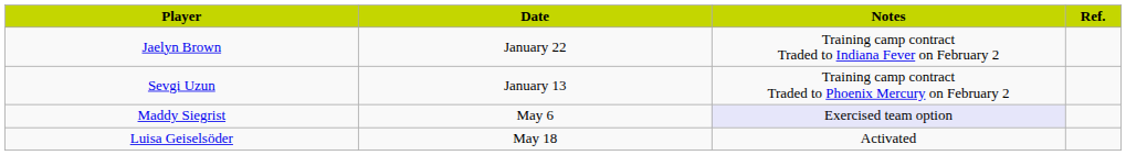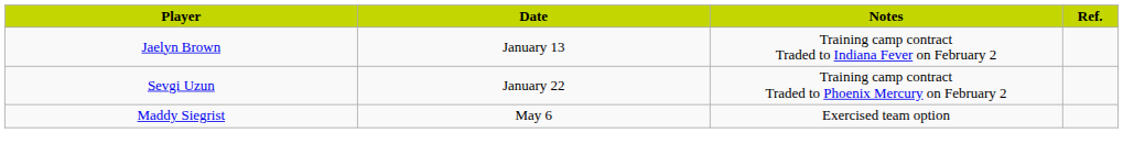Jaelyn Brown | Date: January 22 -> January 13
Sevgi Uzun | Date: January 13 -> January 22
Maddy Siegrist | Notes: lavender background -> no background
- row: Luisa Geiselsöder | May 18 | Activated
